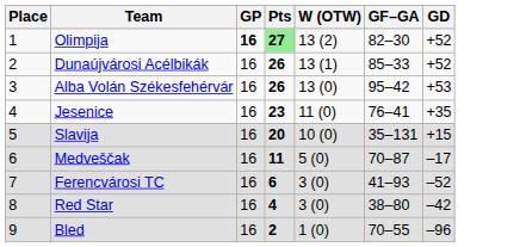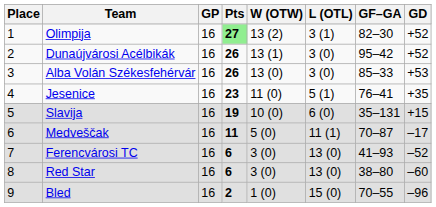+ column: L (OTL) | 3 (1) | 3 (0) | 3 (0) | 5 (1) | 6 (0) | 11 (1) | 13 (0) | 13 (0) | 15 (0)
Olimpija | GP: bold -> normal
Dunaújvárosi Acélbikák | GF–GA: 85–33 -> 95–42
Alba Volán Székesfehérvár | GF–GA: 95–42 -> 85–33
Slavija | Pts: 20 -> 19
Red Star | Pts: 4 -> 6
Red Star | GD: –42 -> –60
